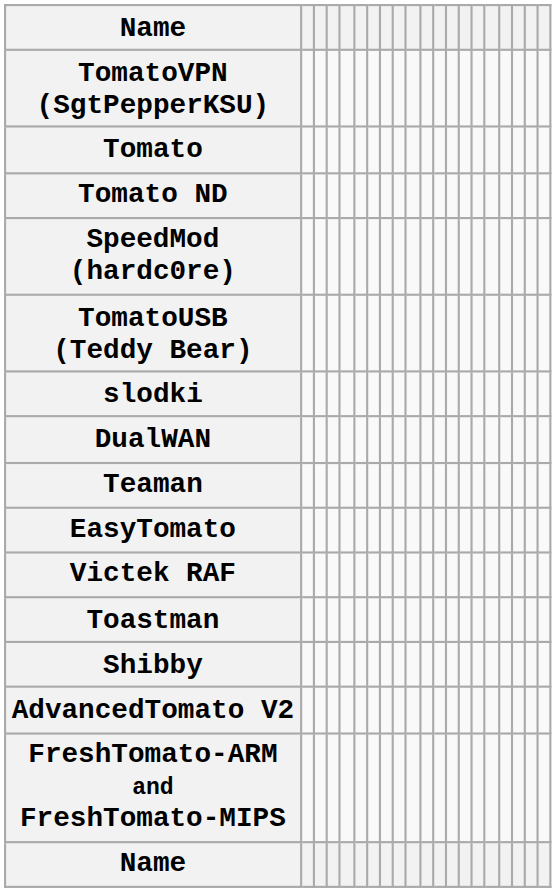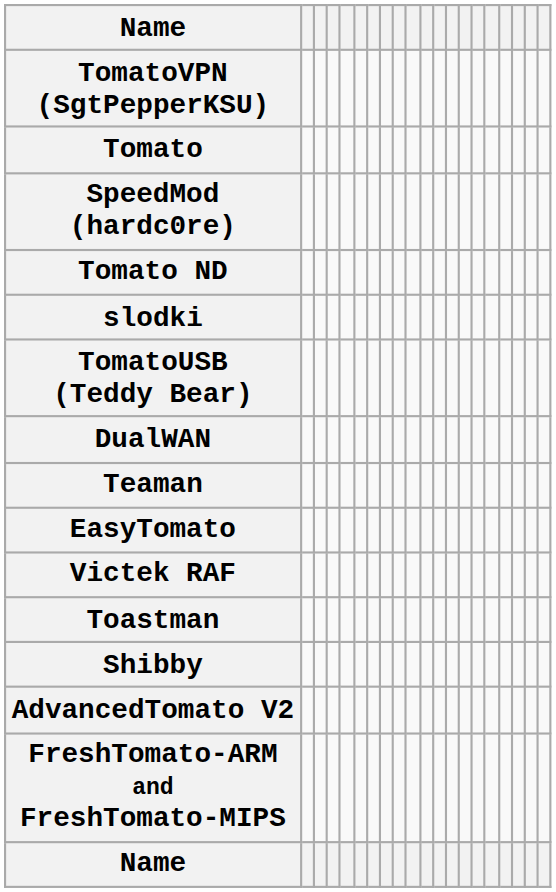rows swapped: Tomato ND <-> SpeedMod (hardc0re)
rows swapped: TomatoUSB (Teddy Bear) <-> slodki
